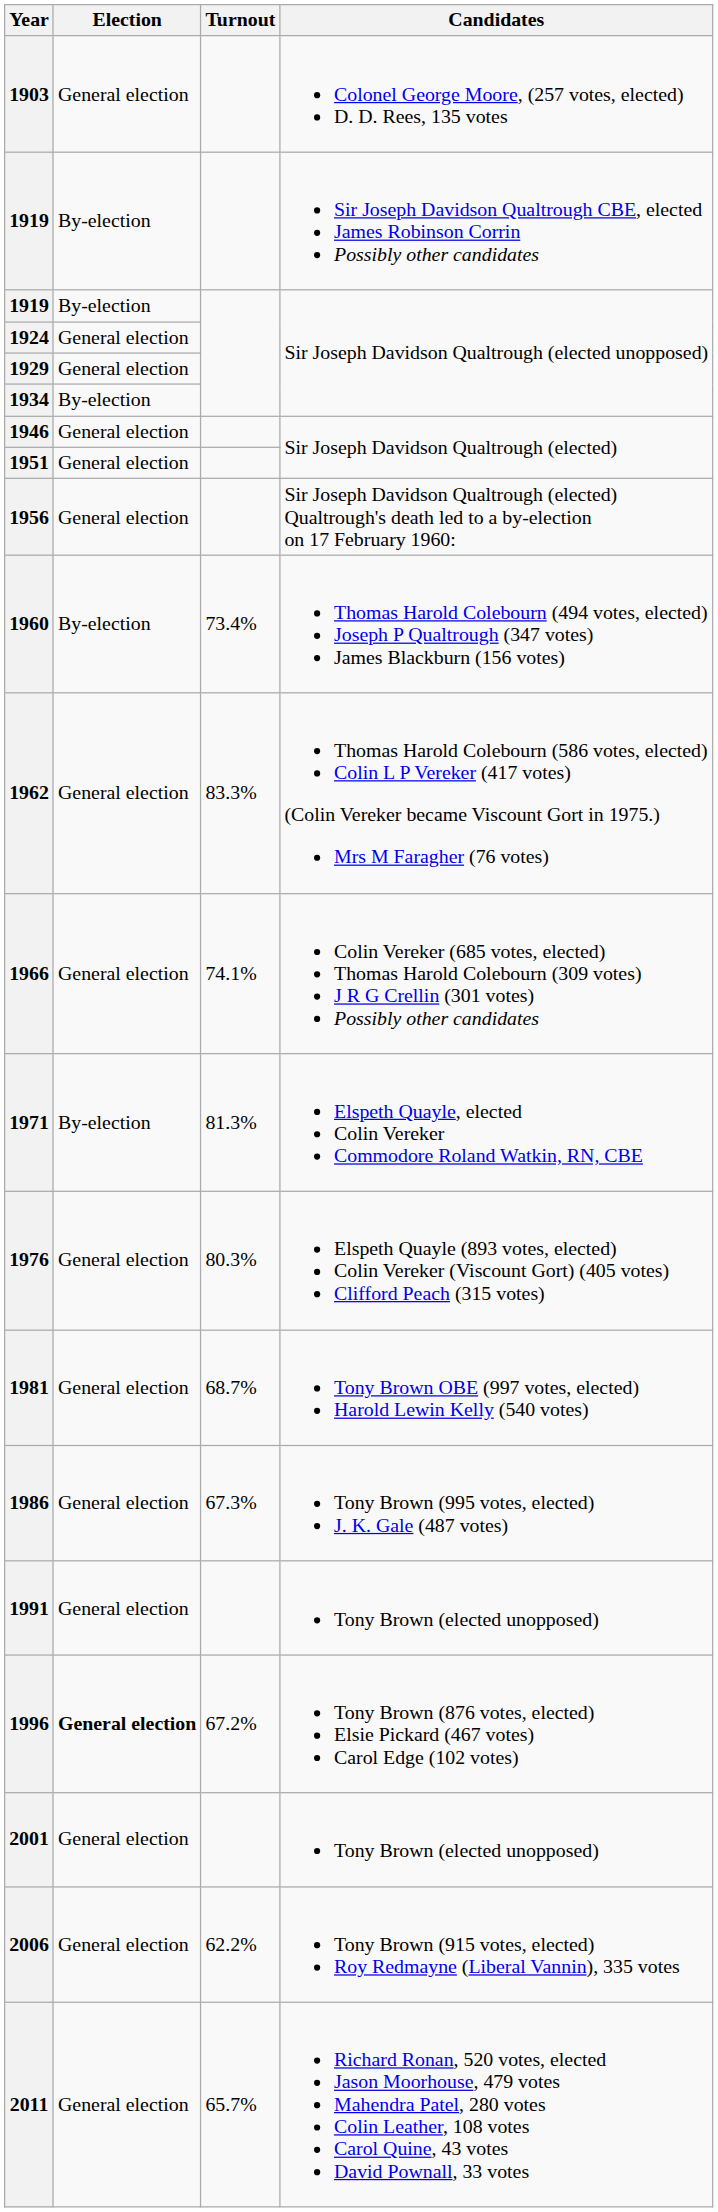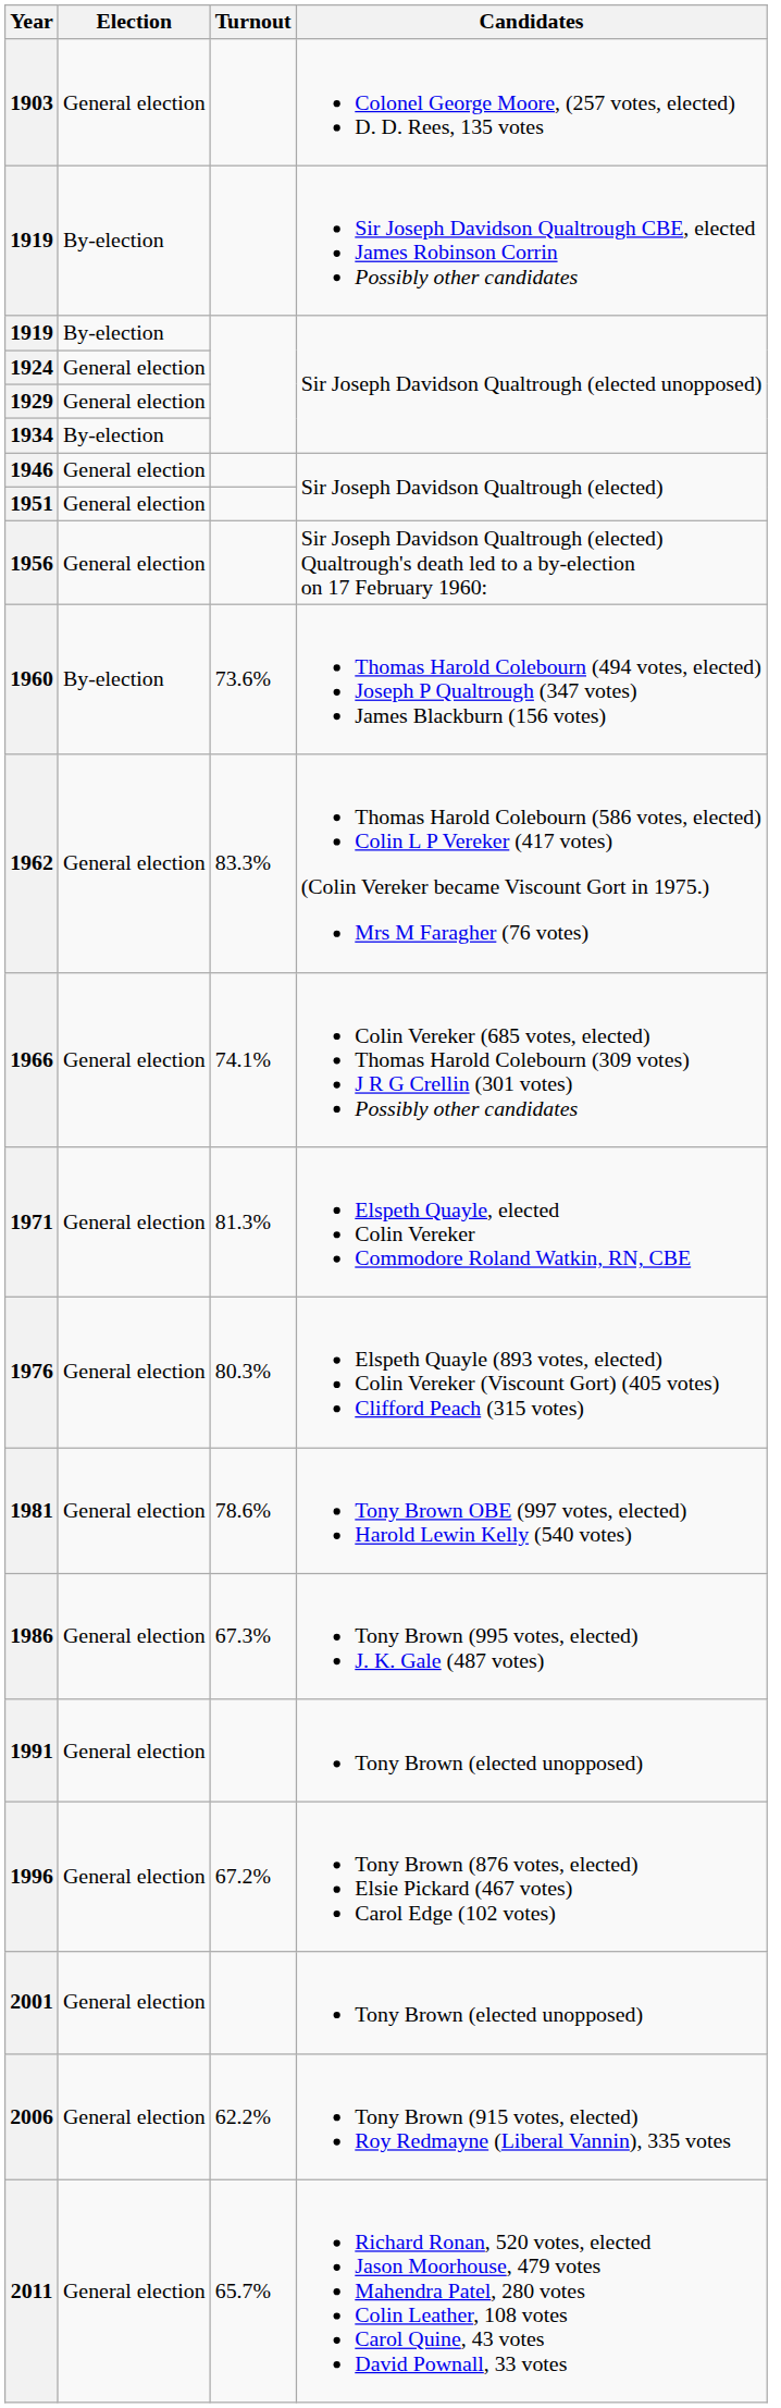1960 | Turnout: 73.4% -> 73.6%
1971 | Election: By-election -> General election
1981 | Turnout: 68.7% -> 78.6%
1996 | Election: bold -> normal
